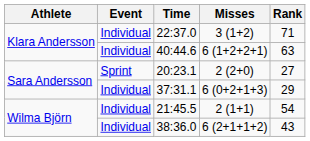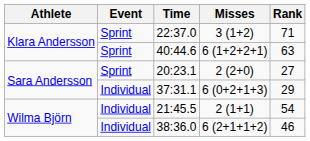22:37.0 | Event: Individual -> Sprint
40:44.6 | Event: Individual -> Sprint
38:36.0 | Rank: 43 -> 46
